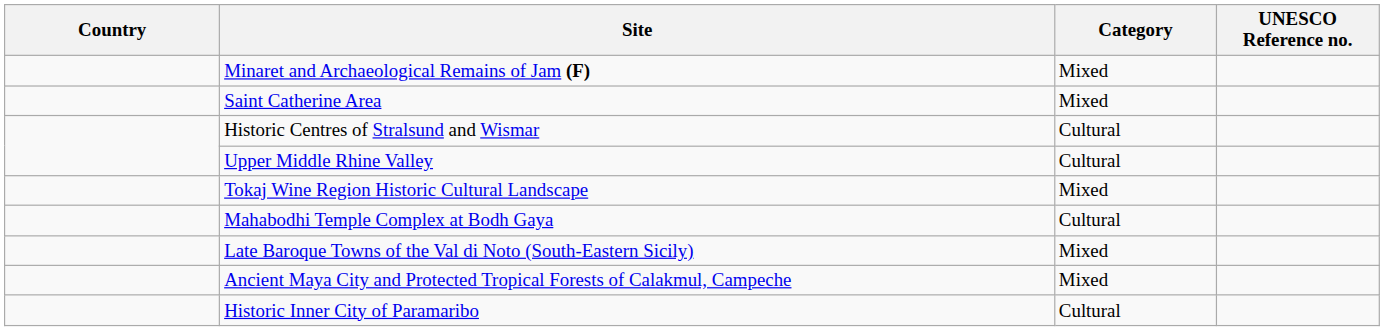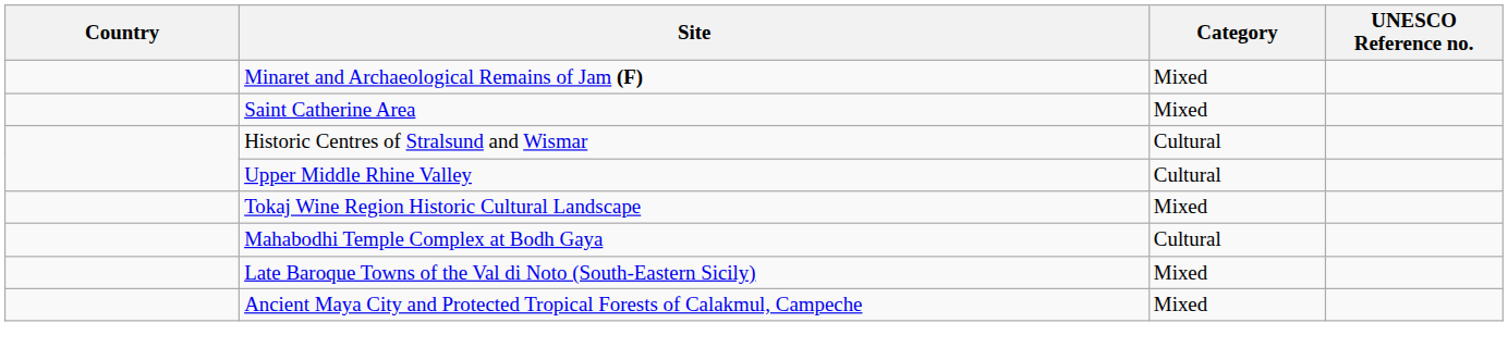- row: Historic Inner City of Paramaribo | Cultural
